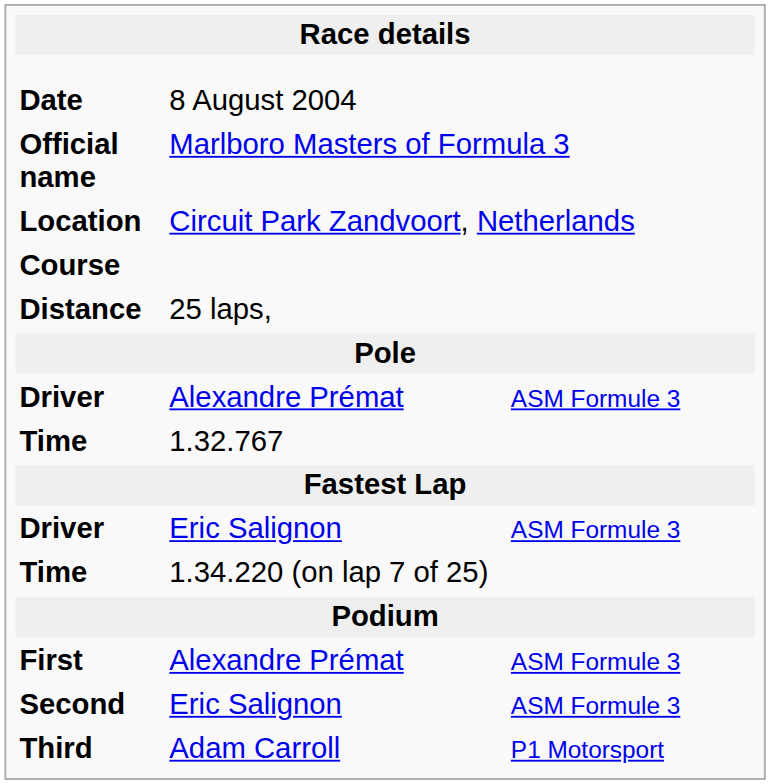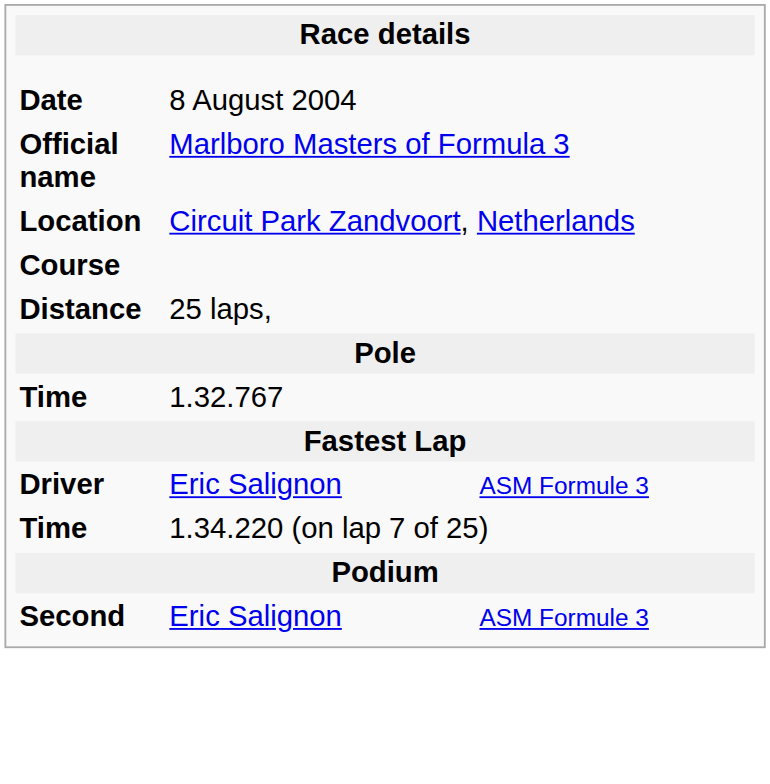- row: Driver | Alexandre Prémat | ASM Formule 3
- row: First | Alexandre Prémat | ASM Formule 3
- row: Third | Adam Carroll | P1 Motorsport
